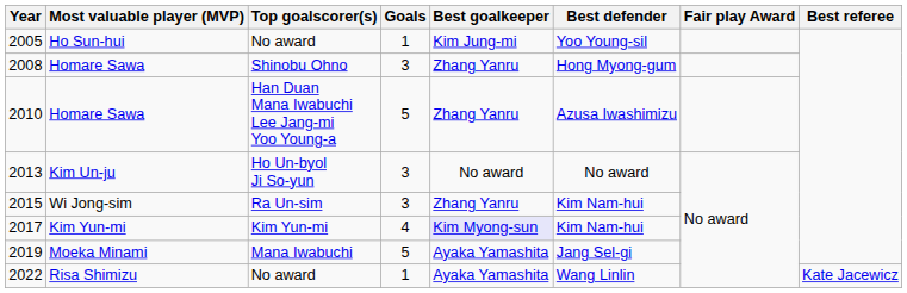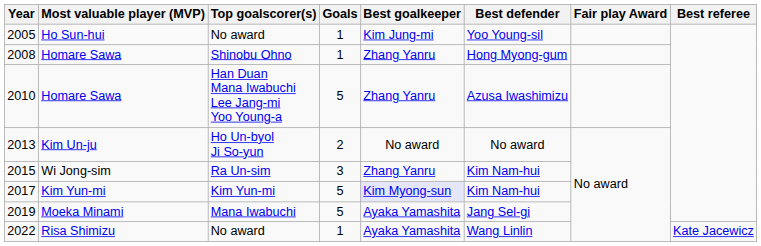2008 | Goals: 3 -> 1
2013 | Goals: 3 -> 2
2017 | Goals: 4 -> 5
